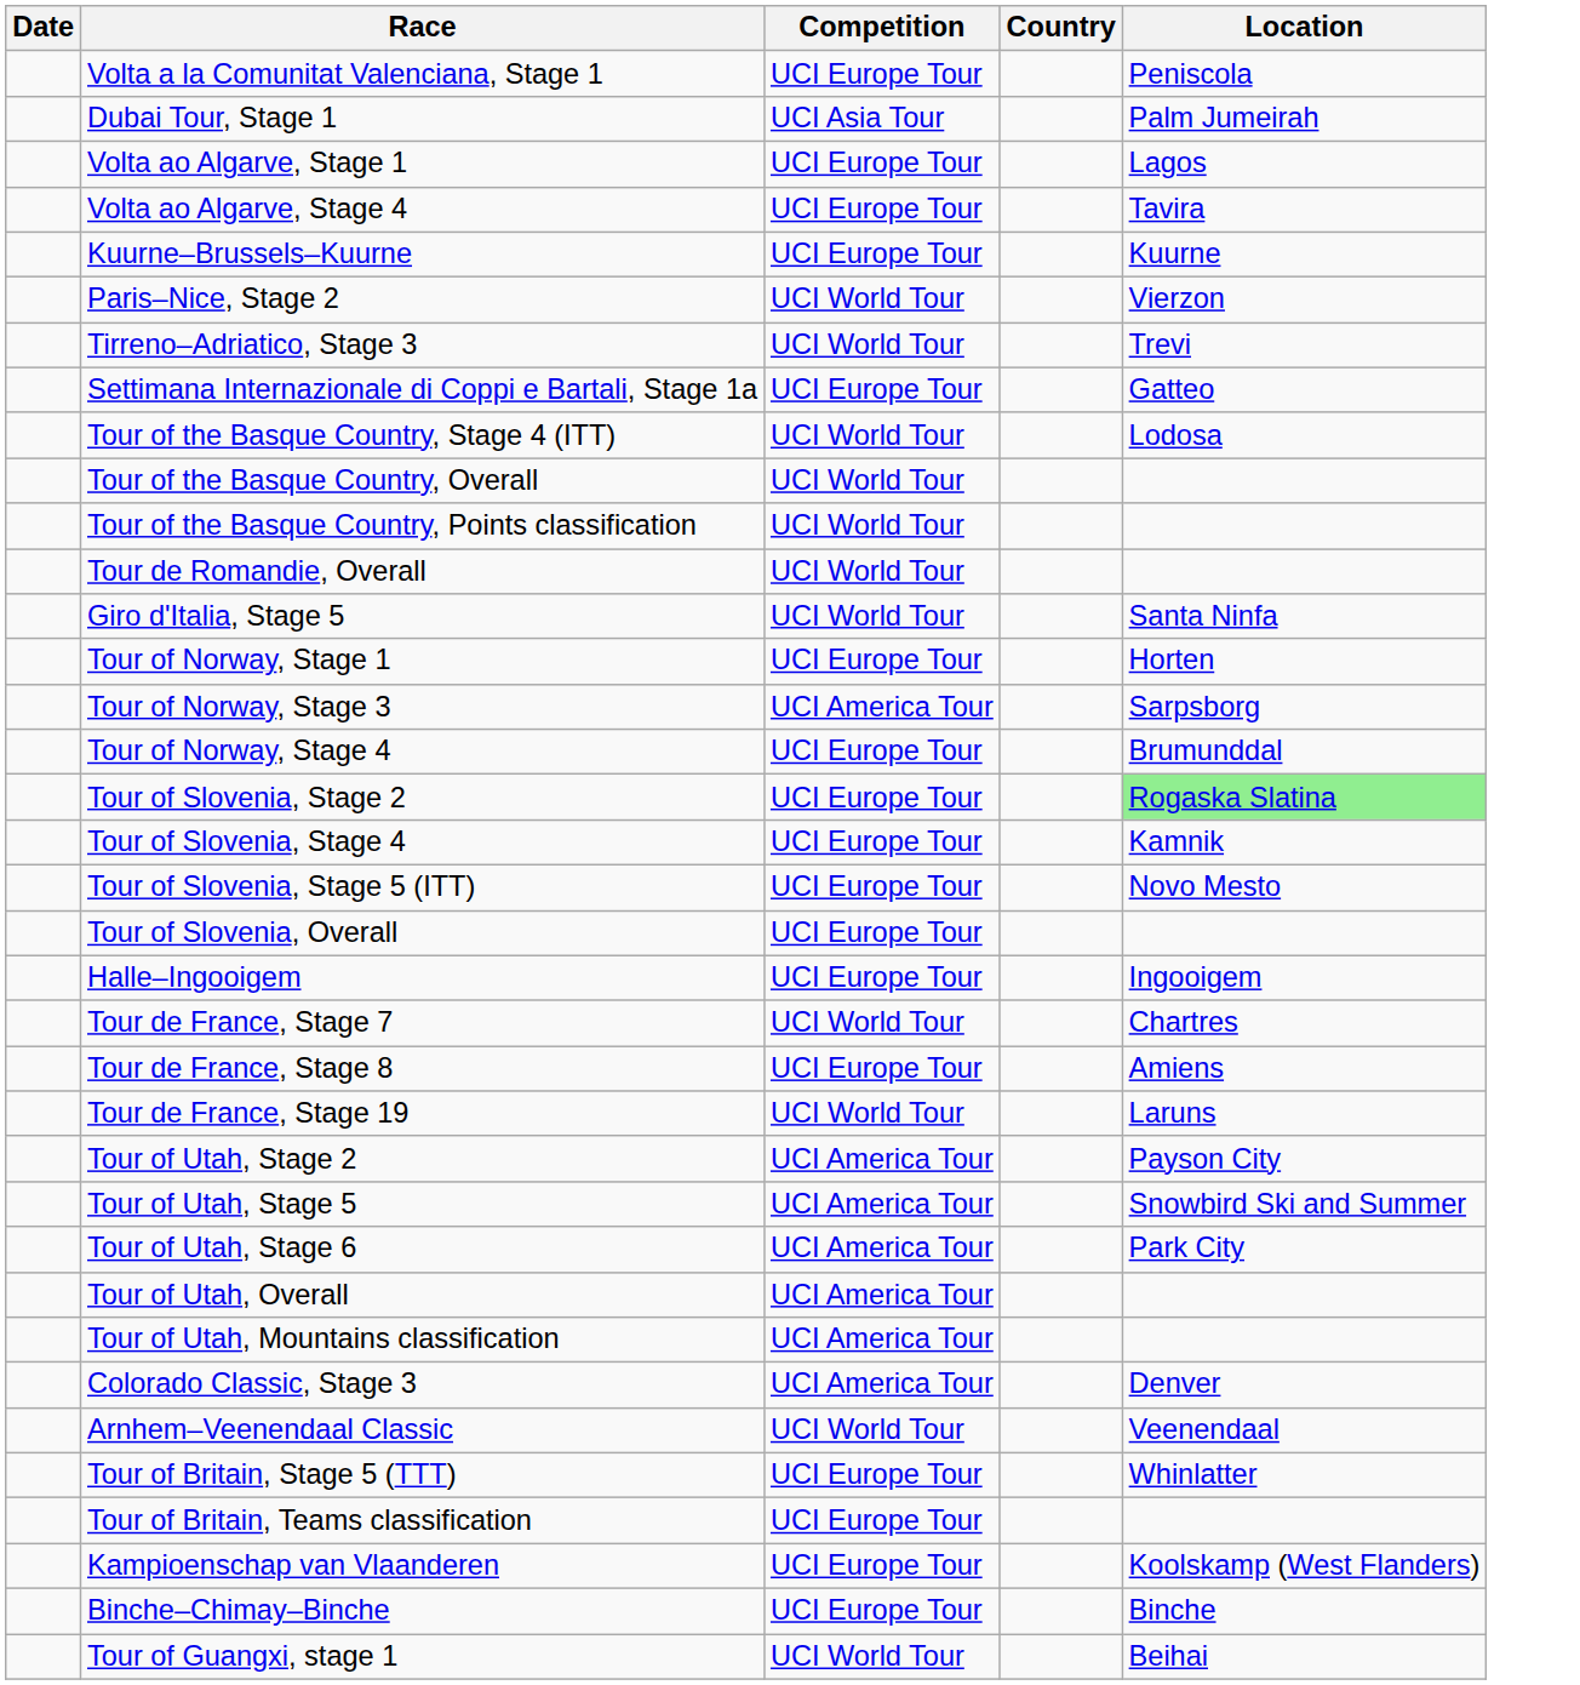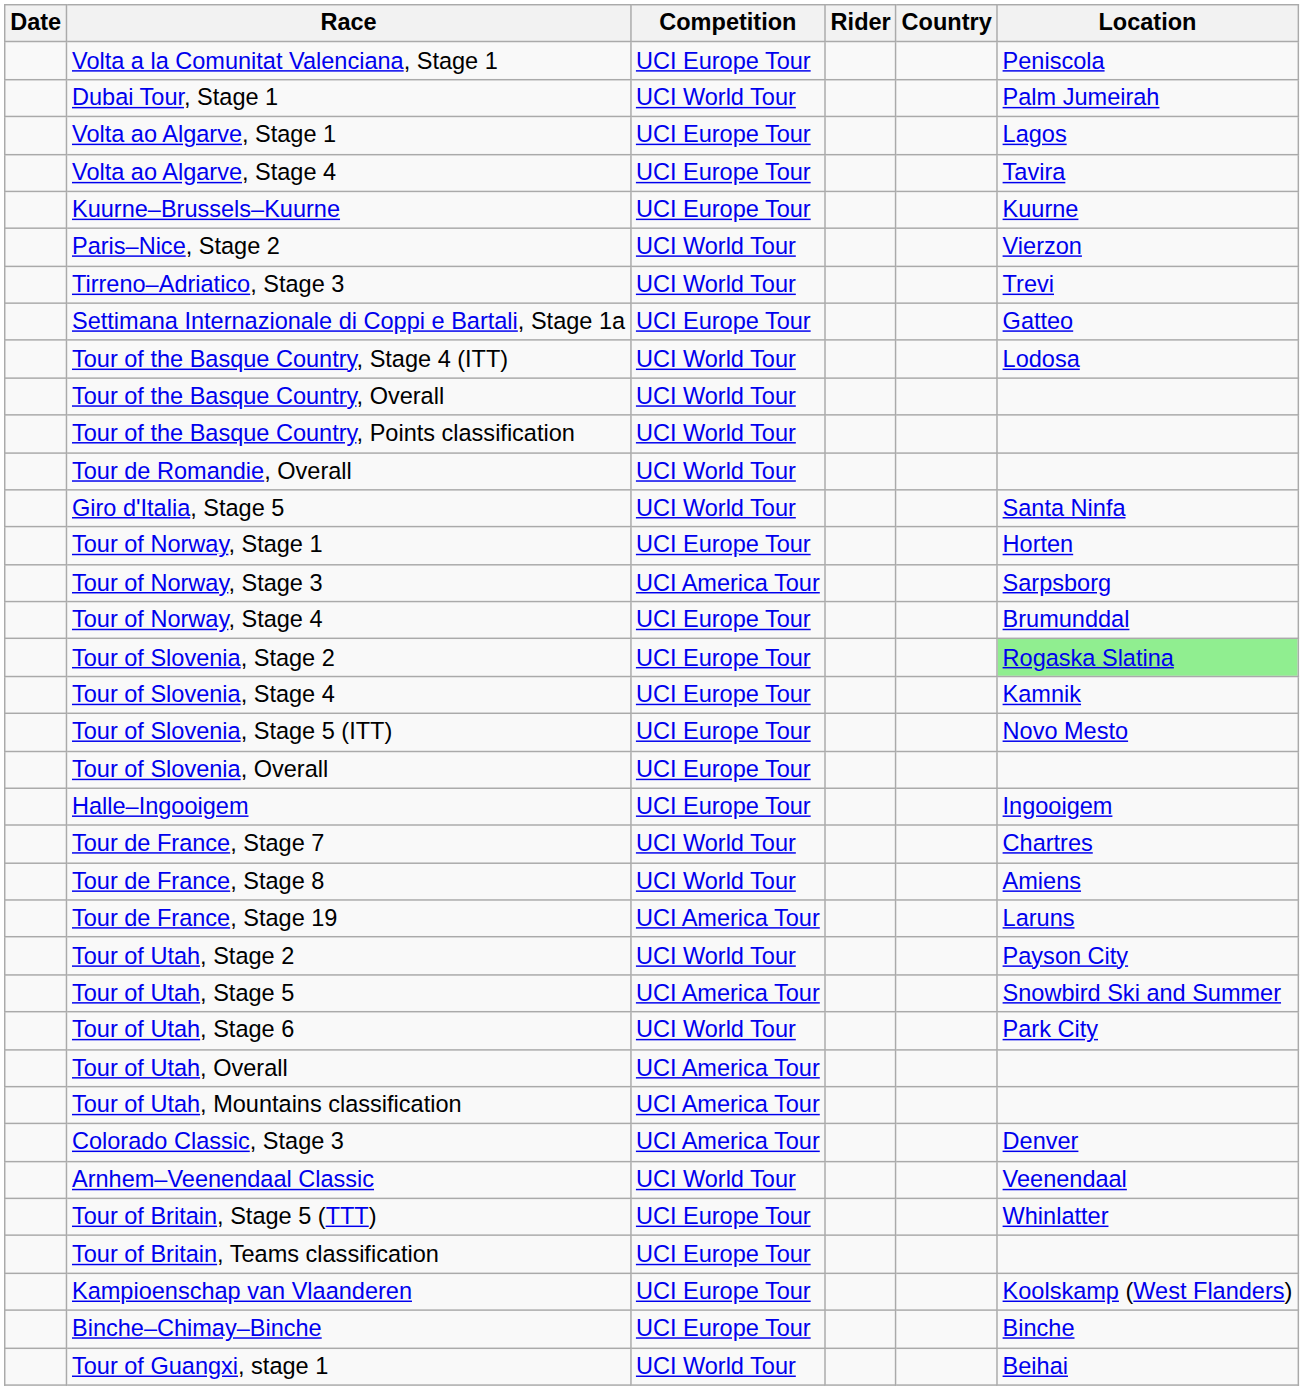+ column: Rider
Dubai Tour, Stage 1 | Competition: UCI Asia Tour -> UCI World Tour
Tour de France, Stage 8 | Competition: UCI Europe Tour -> UCI World Tour
Tour de France, Stage 19 | Competition: UCI World Tour -> UCI America Tour
Tour of Utah, Stage 2 | Competition: UCI America Tour -> UCI World Tour
Tour of Utah, Stage 6 | Competition: UCI America Tour -> UCI World Tour
